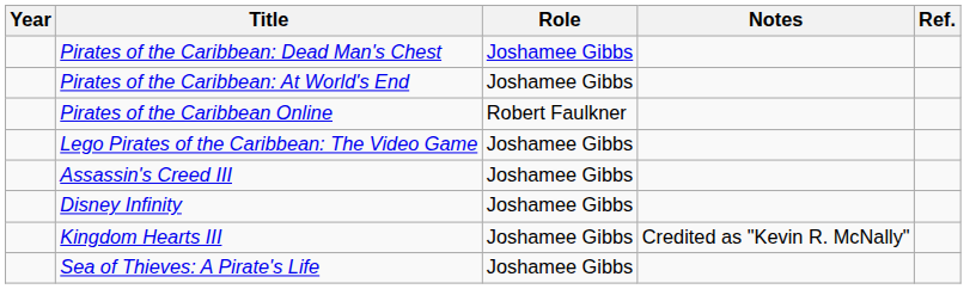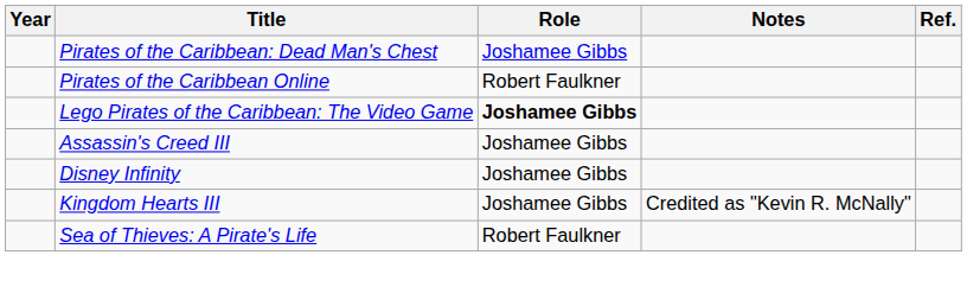- row: Pirates of the Caribbean: At World's End | Joshamee Gibbs
Lego Pirates of the Caribbean: The Video Game | Role: normal -> bold
Sea of Thieves: A Pirate's Life | Role: Joshamee Gibbs -> Robert Faulkner
